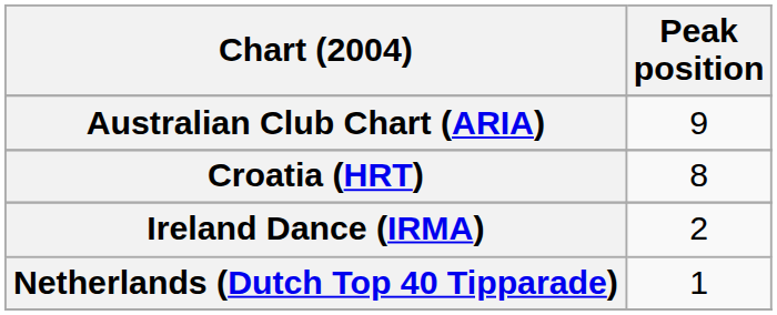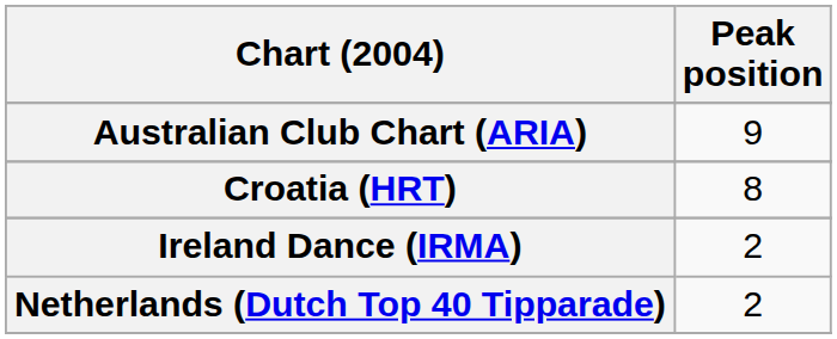Netherlands (Dutch Top 40 Tipparade) | Peak position: 1 -> 2
